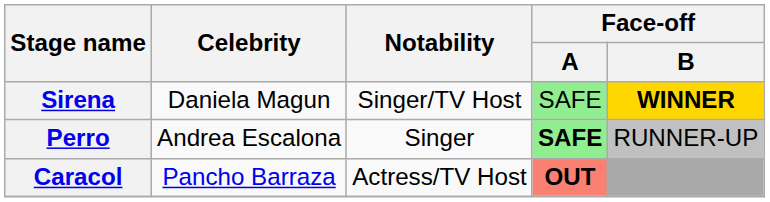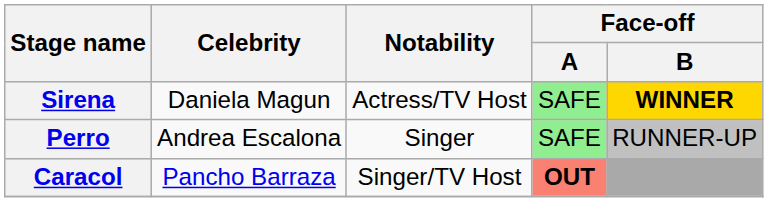Sirena | Notability: Singer/TV Host -> Actress/TV Host
Perro | Face-off / A: bold -> normal
Caracol | Notability: Actress/TV Host -> Singer/TV Host
